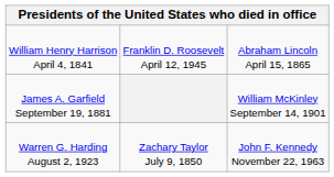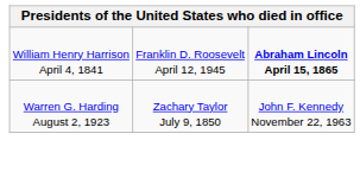William Henry Harrison April 4, 1841 | column 3: normal -> bold
- row: James A. Garfield September 19, 1881 | William McKinley September 14, 1901
